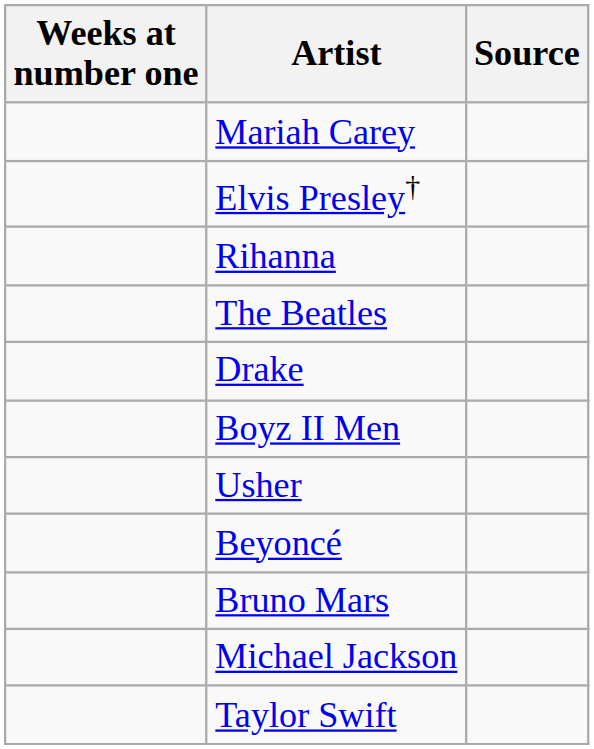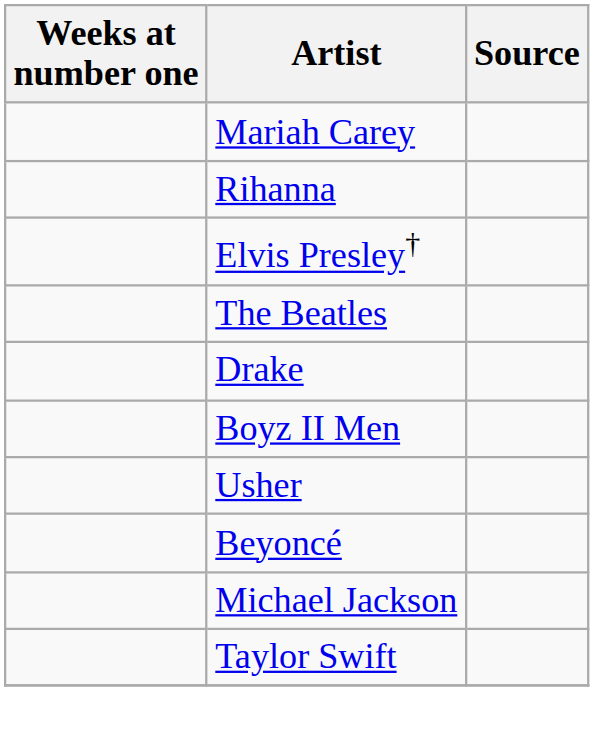rows swapped: Elvis Presley† <-> Rihanna
- row: Bruno Mars
